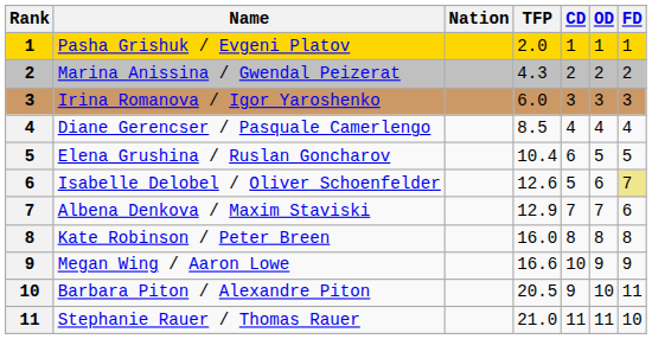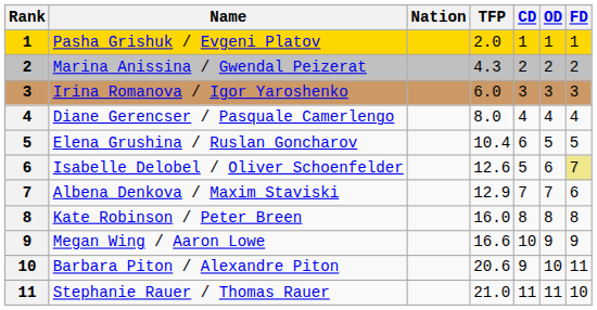Diane Gerencser / Pasquale Camerlengo | TFP: 8.5 -> 8.0
Barbara Piton / Alexandre Piton | TFP: 20.5 -> 20.6
